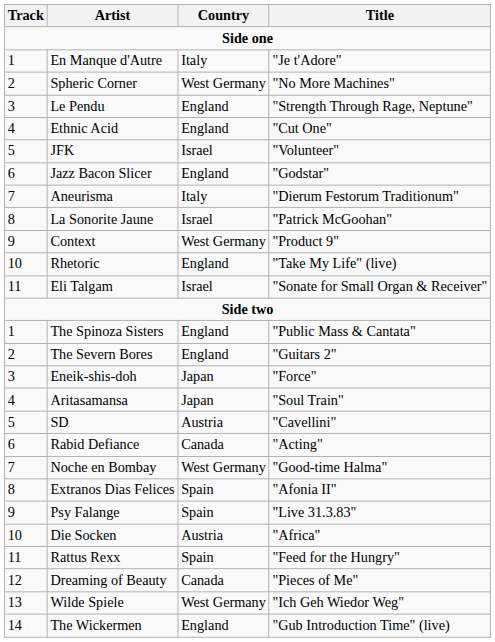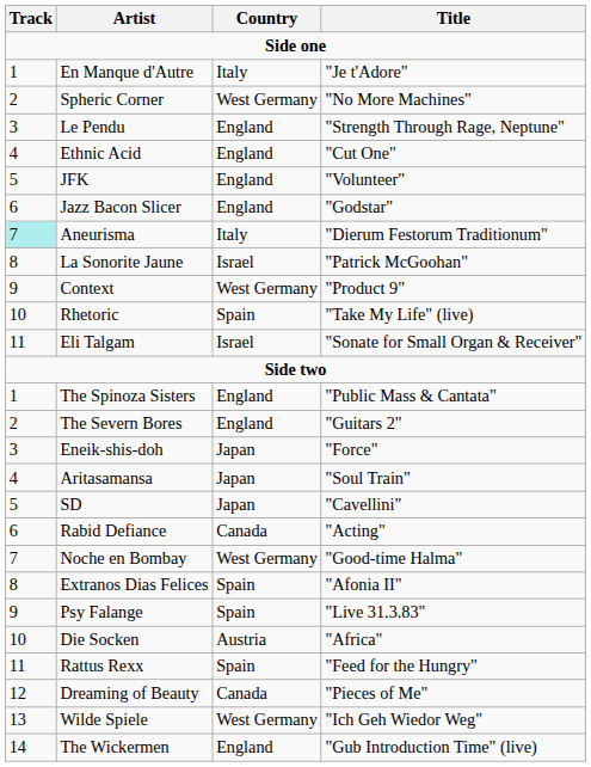JFK | Country: Israel -> England
Aneurisma | Track: no background -> paleturquoise background
Rhetoric | Country: England -> Spain
SD | Country: Austria -> Japan
